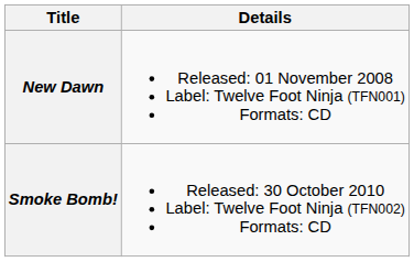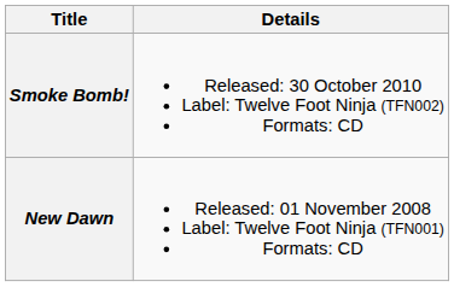rows swapped: New Dawn <-> Smoke Bomb!
